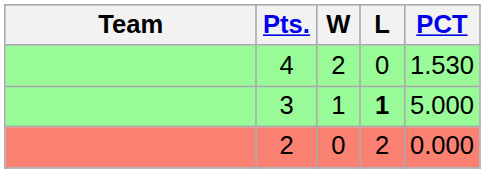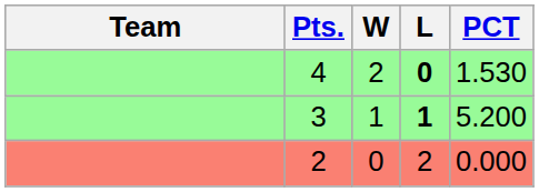4 | L: normal -> bold
3 | PCT: 5.000 -> 5.200
